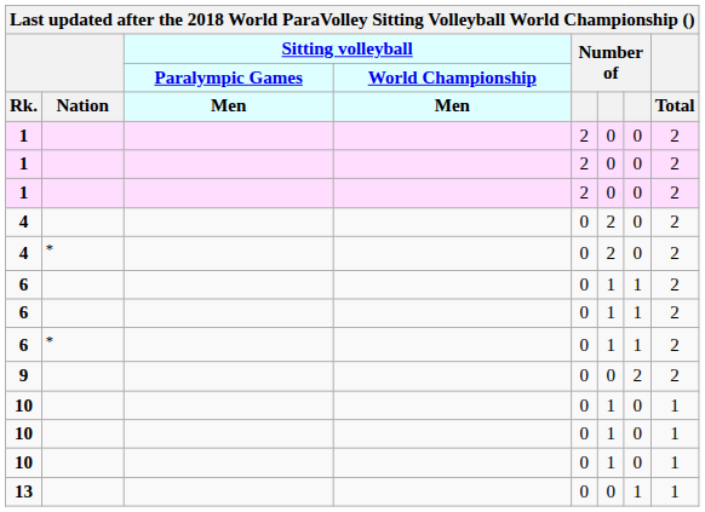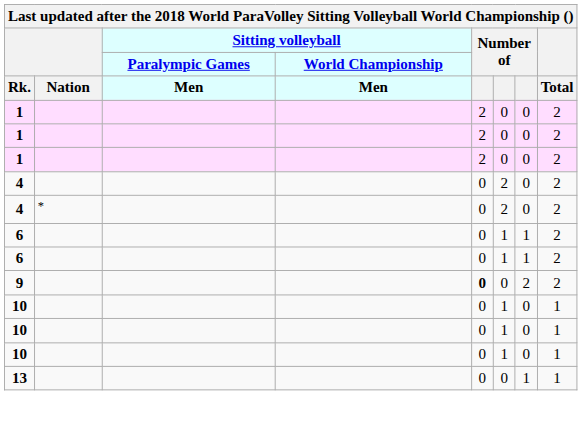- row: 6 | * | 0 | 1 | 1 | 2
9 | column 5: normal -> bold
